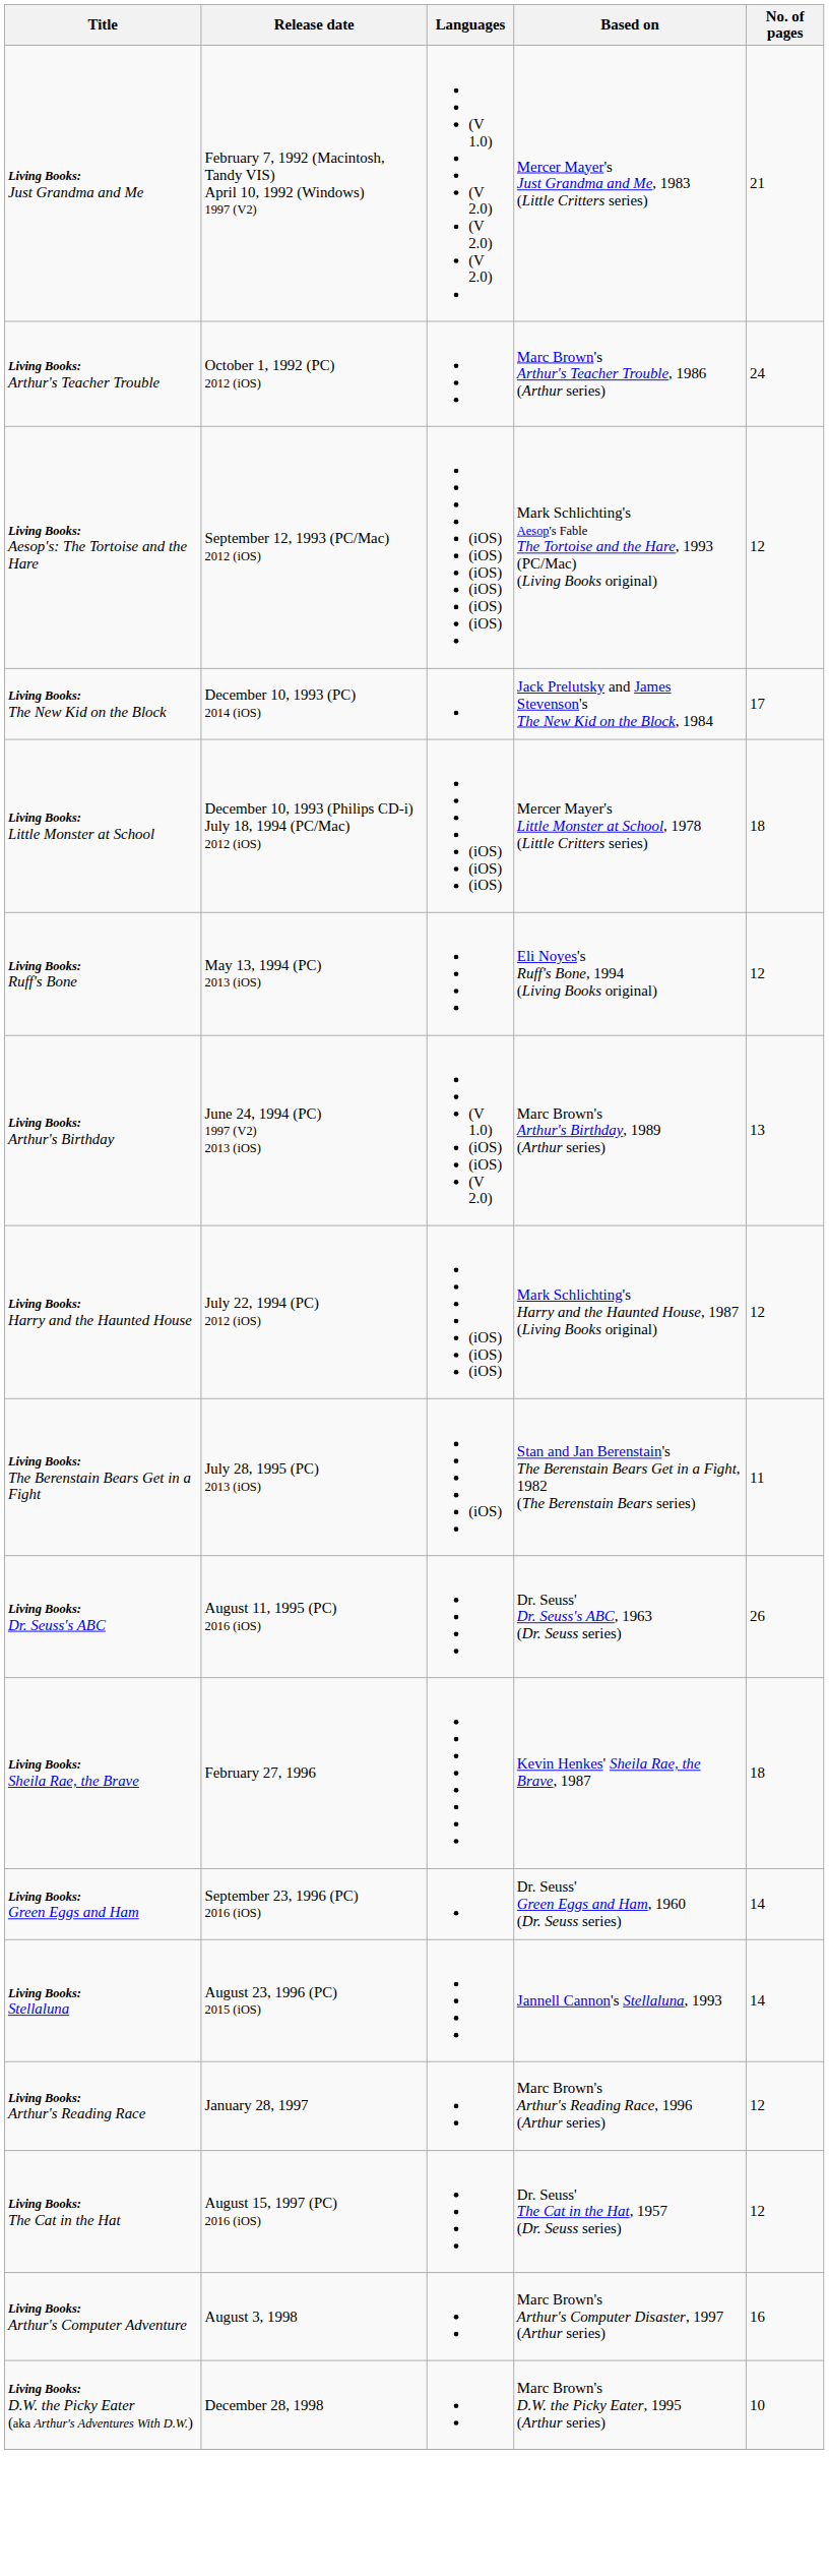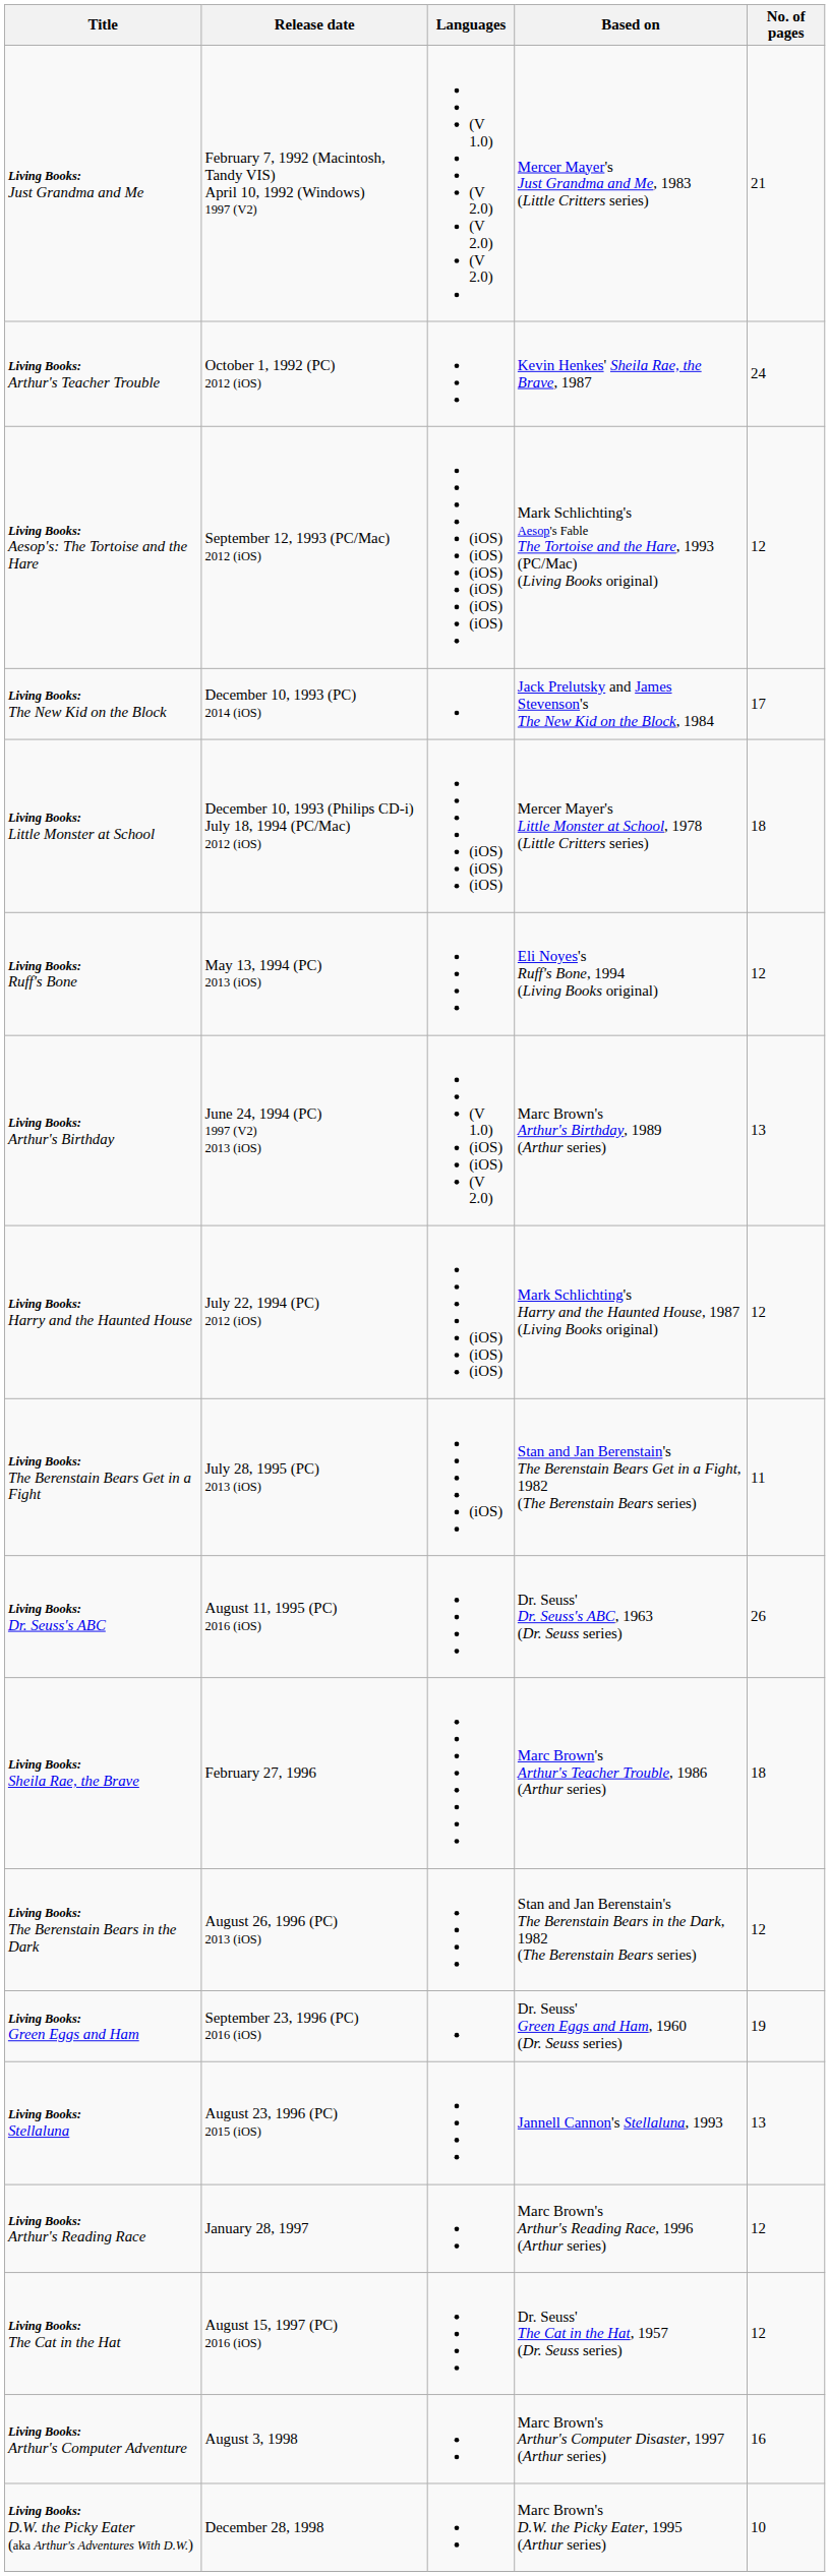Living Books: Arthur's Teacher Trouble | Based on: Marc Brown's Arthur's Teacher Trouble, 1986 (Arthur series) -> Kevin Henkes' Sheila Rae, the Brave, 1987
Living Books: Sheila Rae, the Brave | Based on: Kevin Henkes' Sheila Rae, the Brave, 1987 -> Marc Brown's Arthur's Teacher Trouble, 1986 (Arthur series)
+ row: Living Books: The Berenstain Bears in the Dark | August 26, 1996 (PC) 2013 (iOS) | Stan and Jan Berenstain's The Berenstain Bears in the Dark, 1982 (The Berenstain Bears series) | 12
Living Books: Green Eggs and Ham | No. of pages: 14 -> 19
Living Books: Stellaluna | No. of pages: 14 -> 13
